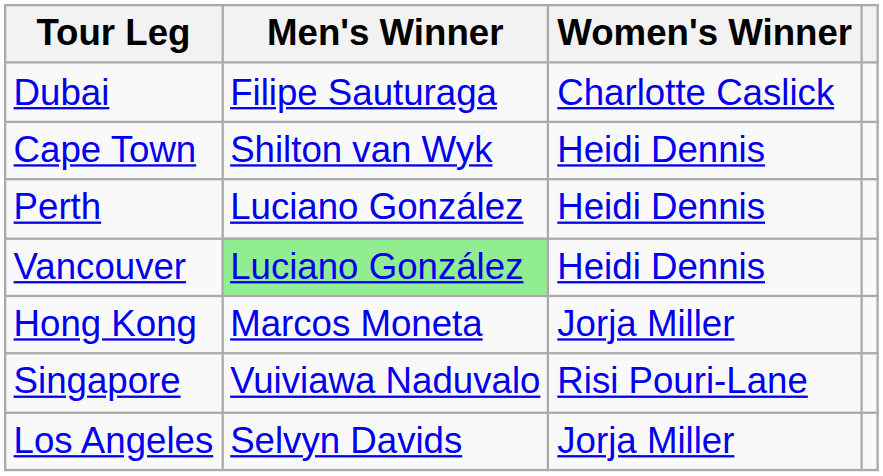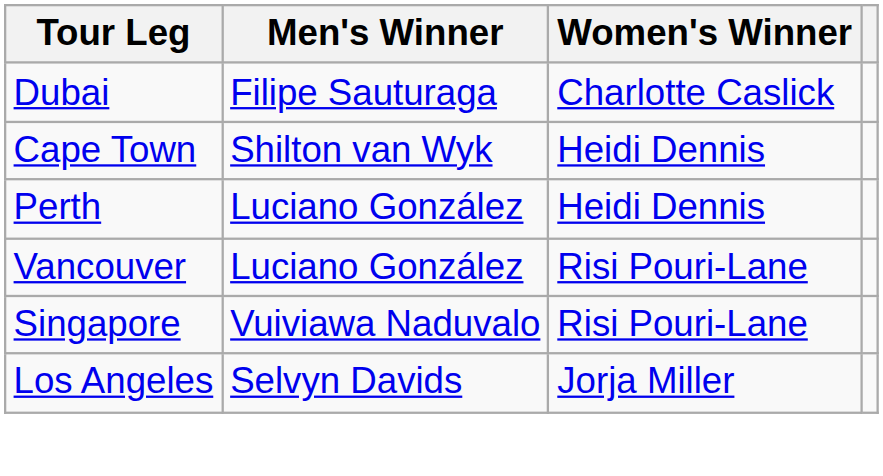Vancouver | Men's Winner: lightgreen background -> no background
Vancouver | Women's Winner: Heidi Dennis -> Risi Pouri-Lane
- row: Hong Kong | Marcos Moneta | Jorja Miller
